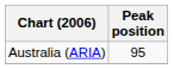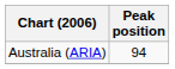Australia (ARIA) | Peak position: 95 -> 94
